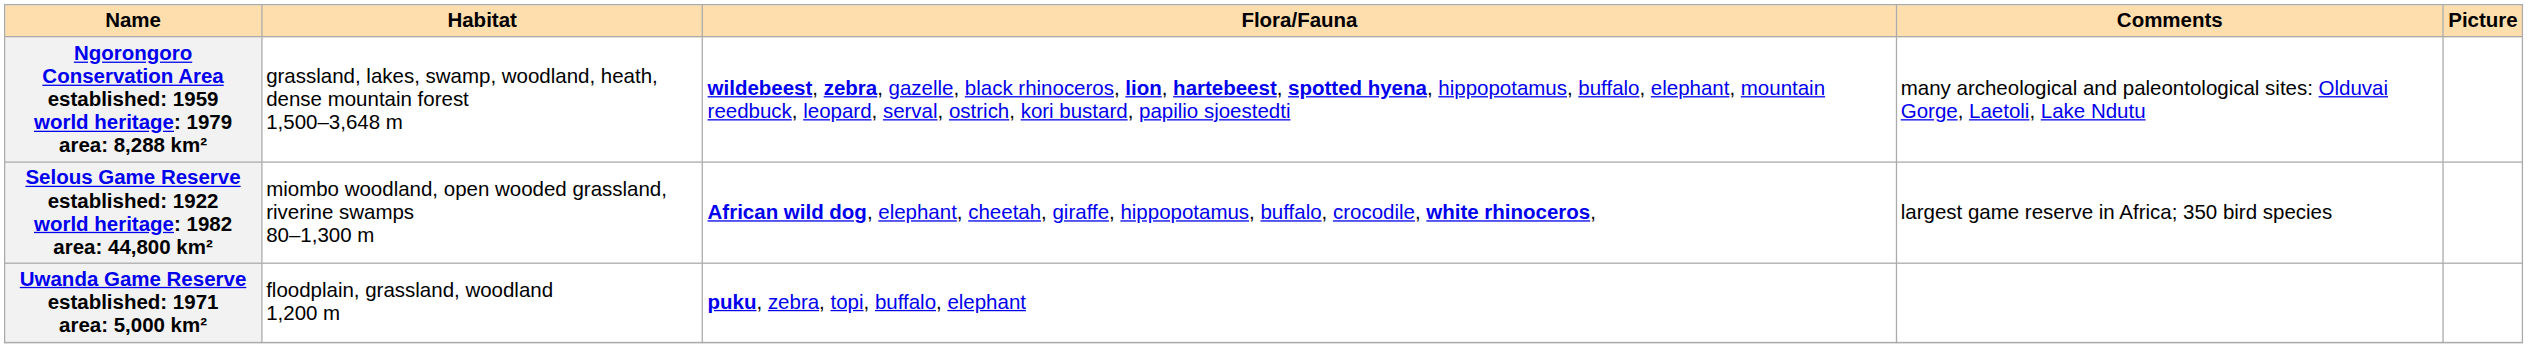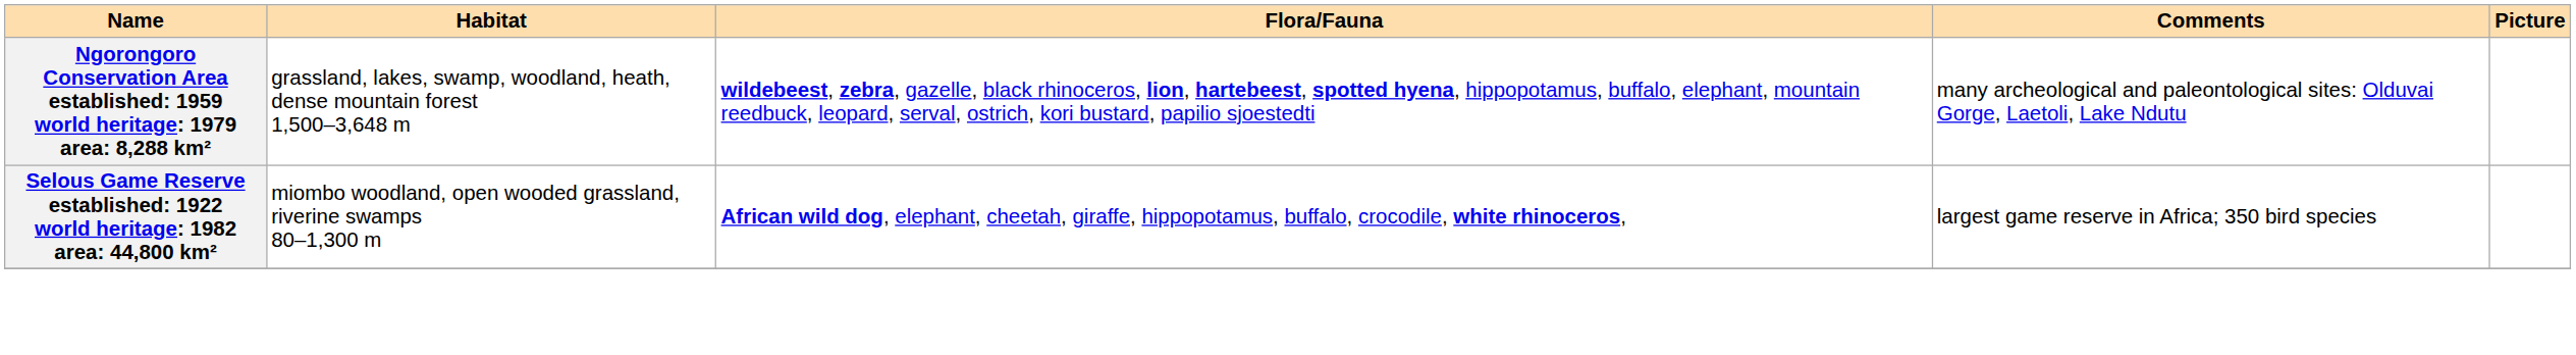- row: Uwanda Game Reserve established: 1971 area: 5,000 km² | floodplain, grassland, woodland 1,200 m | puku, zebra, topi, buffalo, elephant
